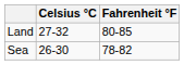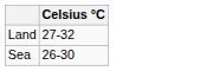- column: Fahrenheit °F | 80-85 | 78-82
